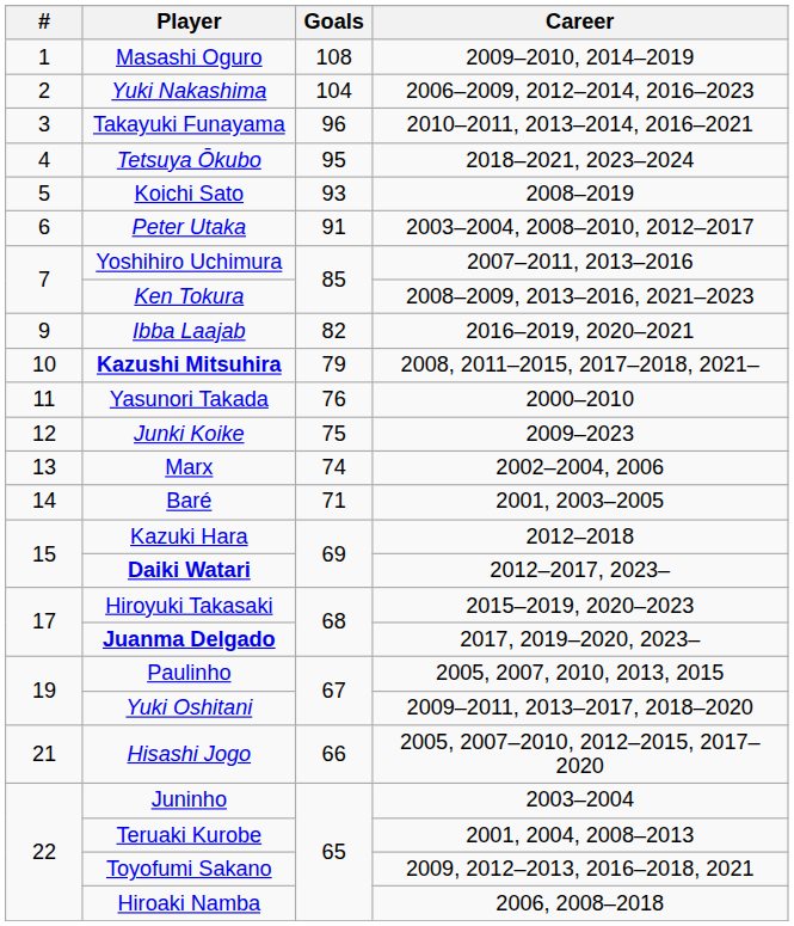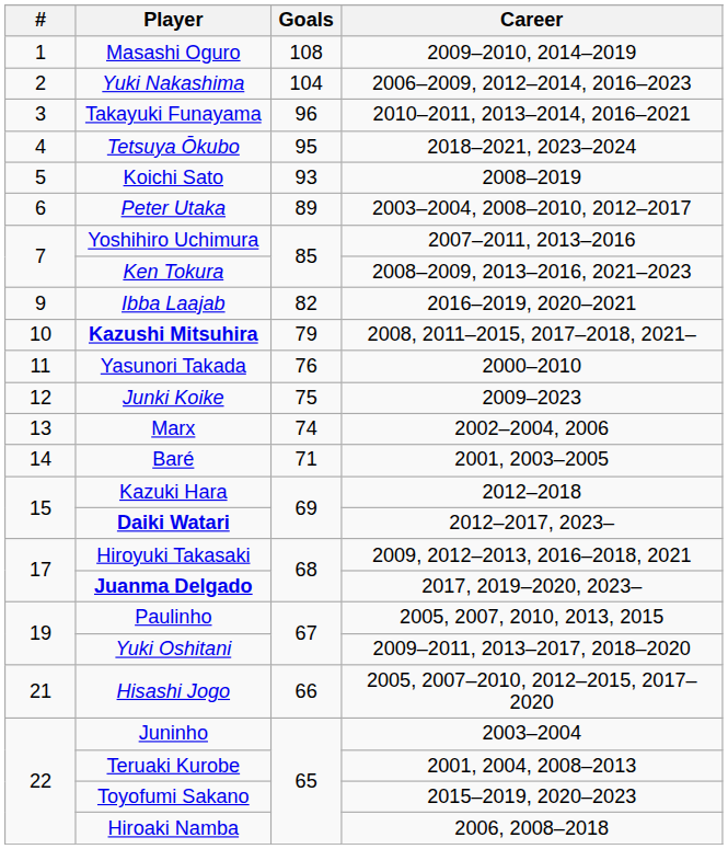Peter Utaka | Goals: 91 -> 89
Hiroyuki Takasaki | Career: 2015–2019, 2020–2023 -> 2009, 2012–2013, 2016–2018, 2021
Toyofumi Sakano | Career: 2009, 2012–2013, 2016–2018, 2021 -> 2015–2019, 2020–2023
